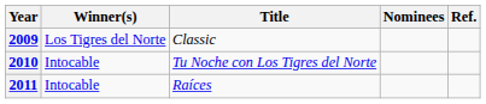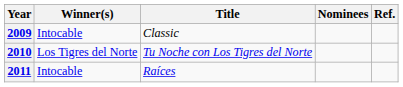2009 | Winner(s): Los Tigres del Norte -> Intocable
2010 | Winner(s): Intocable -> Los Tigres del Norte
